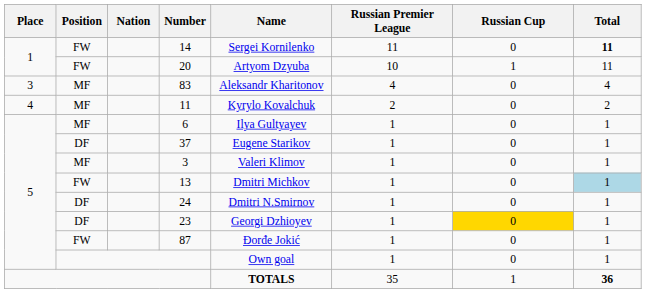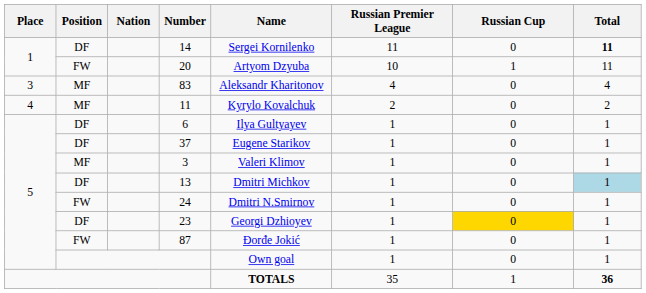14 | Position: FW -> DF
6 | Position: MF -> DF
13 | Position: FW -> DF
24 | Position: DF -> FW
